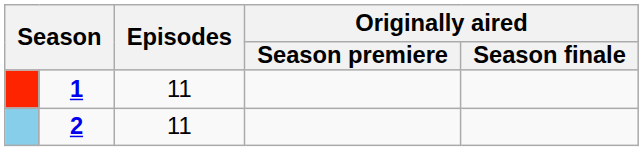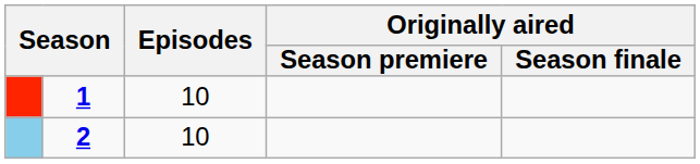1 | Episodes: 11 -> 10
2 | Episodes: 11 -> 10
